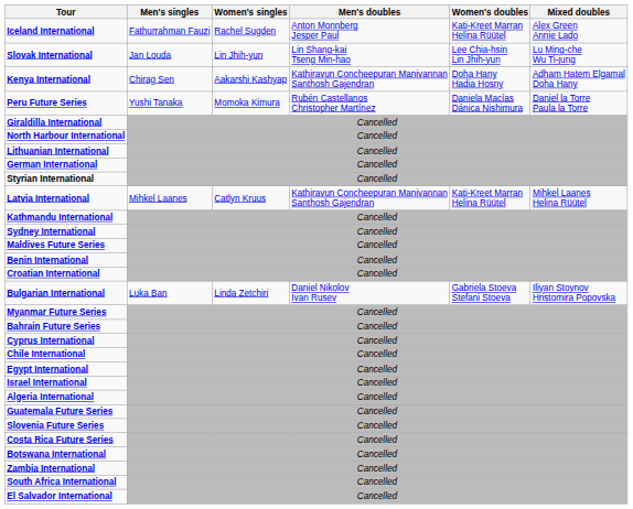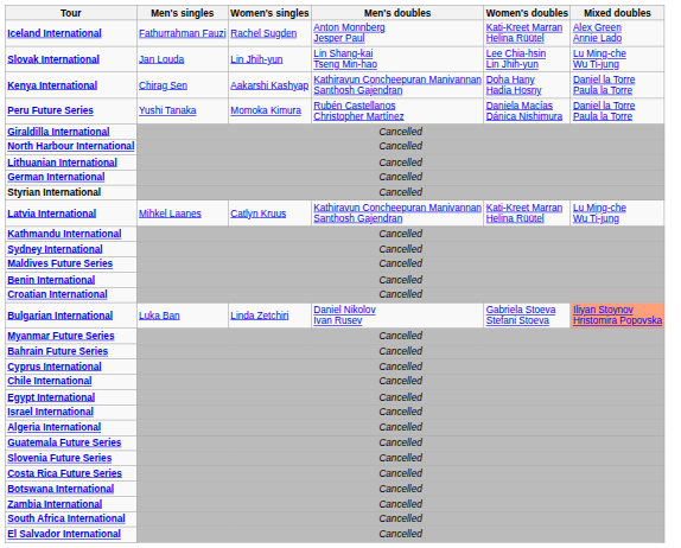Kenya International | Mixed doubles: Adham Hatem Elgamal Doha Hany -> Daniel la Torre Paula la Torre
Latvia International | Mixed doubles: Mihkel Laanes Helina Rüütel -> Lu Ming-che Wu Ti-jung
Bulgarian International | Mixed doubles: no background -> lightsalmon background
